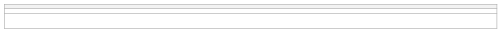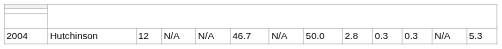+ row: 2004 | Hutchinson | 12 | N/A | N/A | 46.7 | N/A | 50.0 | 2.8 | 0.3 | 0.3 | N/A | 5.3
